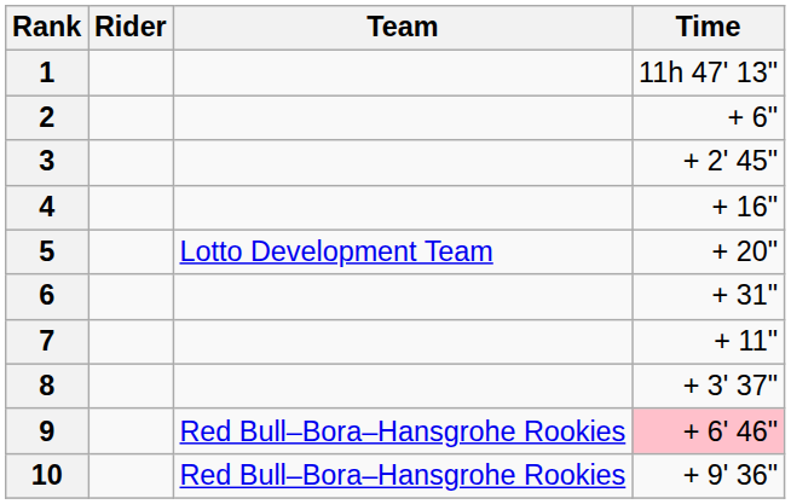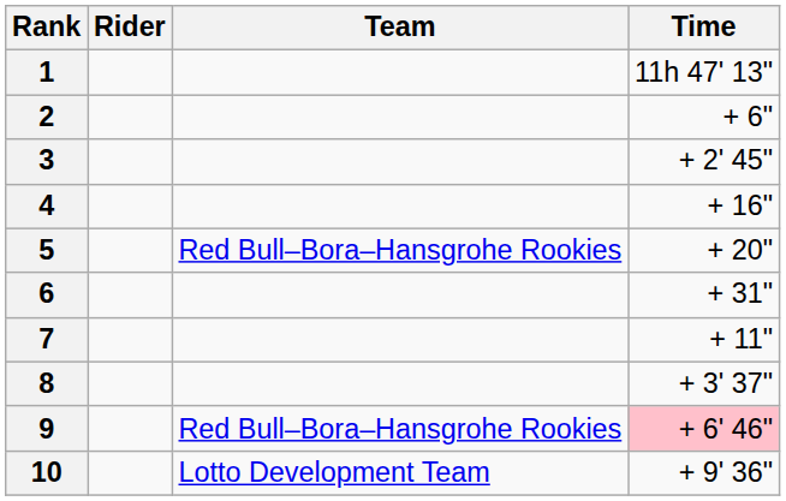5 | Team: Lotto Development Team -> Red Bull–Bora–Hansgrohe Rookies
10 | Team: Red Bull–Bora–Hansgrohe Rookies -> Lotto Development Team
